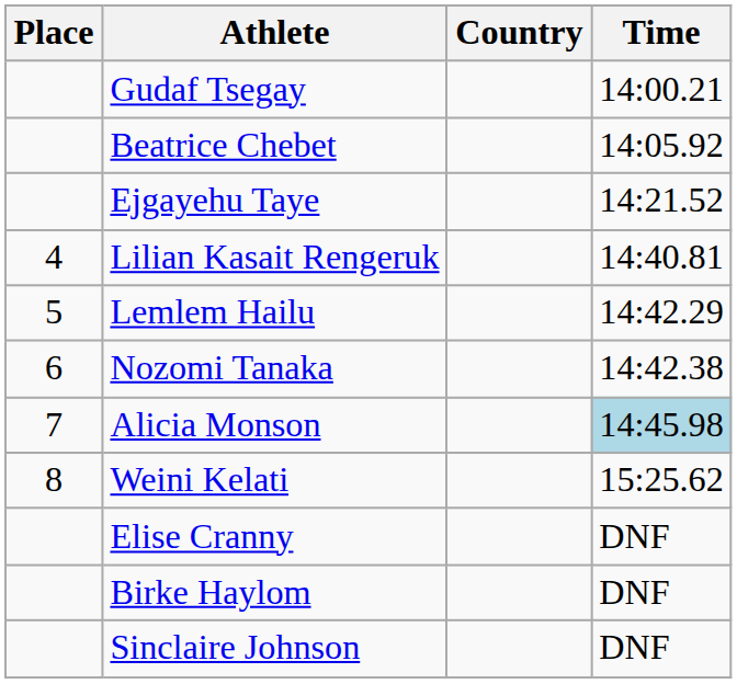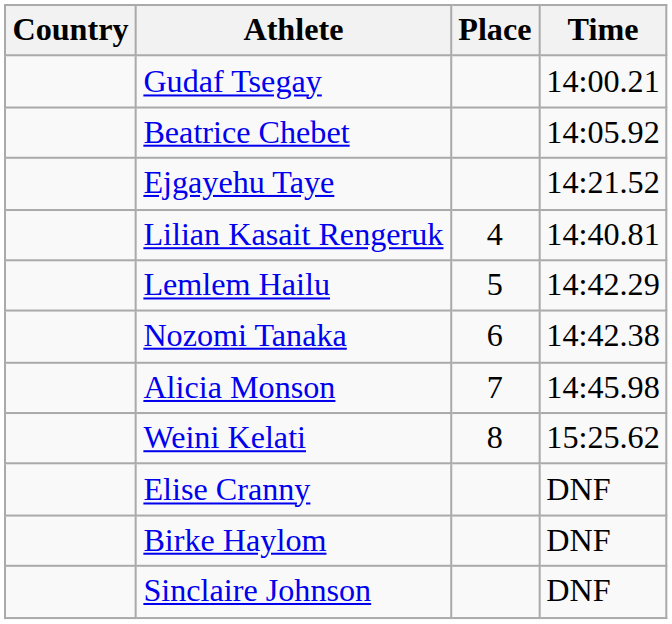columns swapped: Place <-> Country
Alicia Monson | Time: lightblue background -> no background
